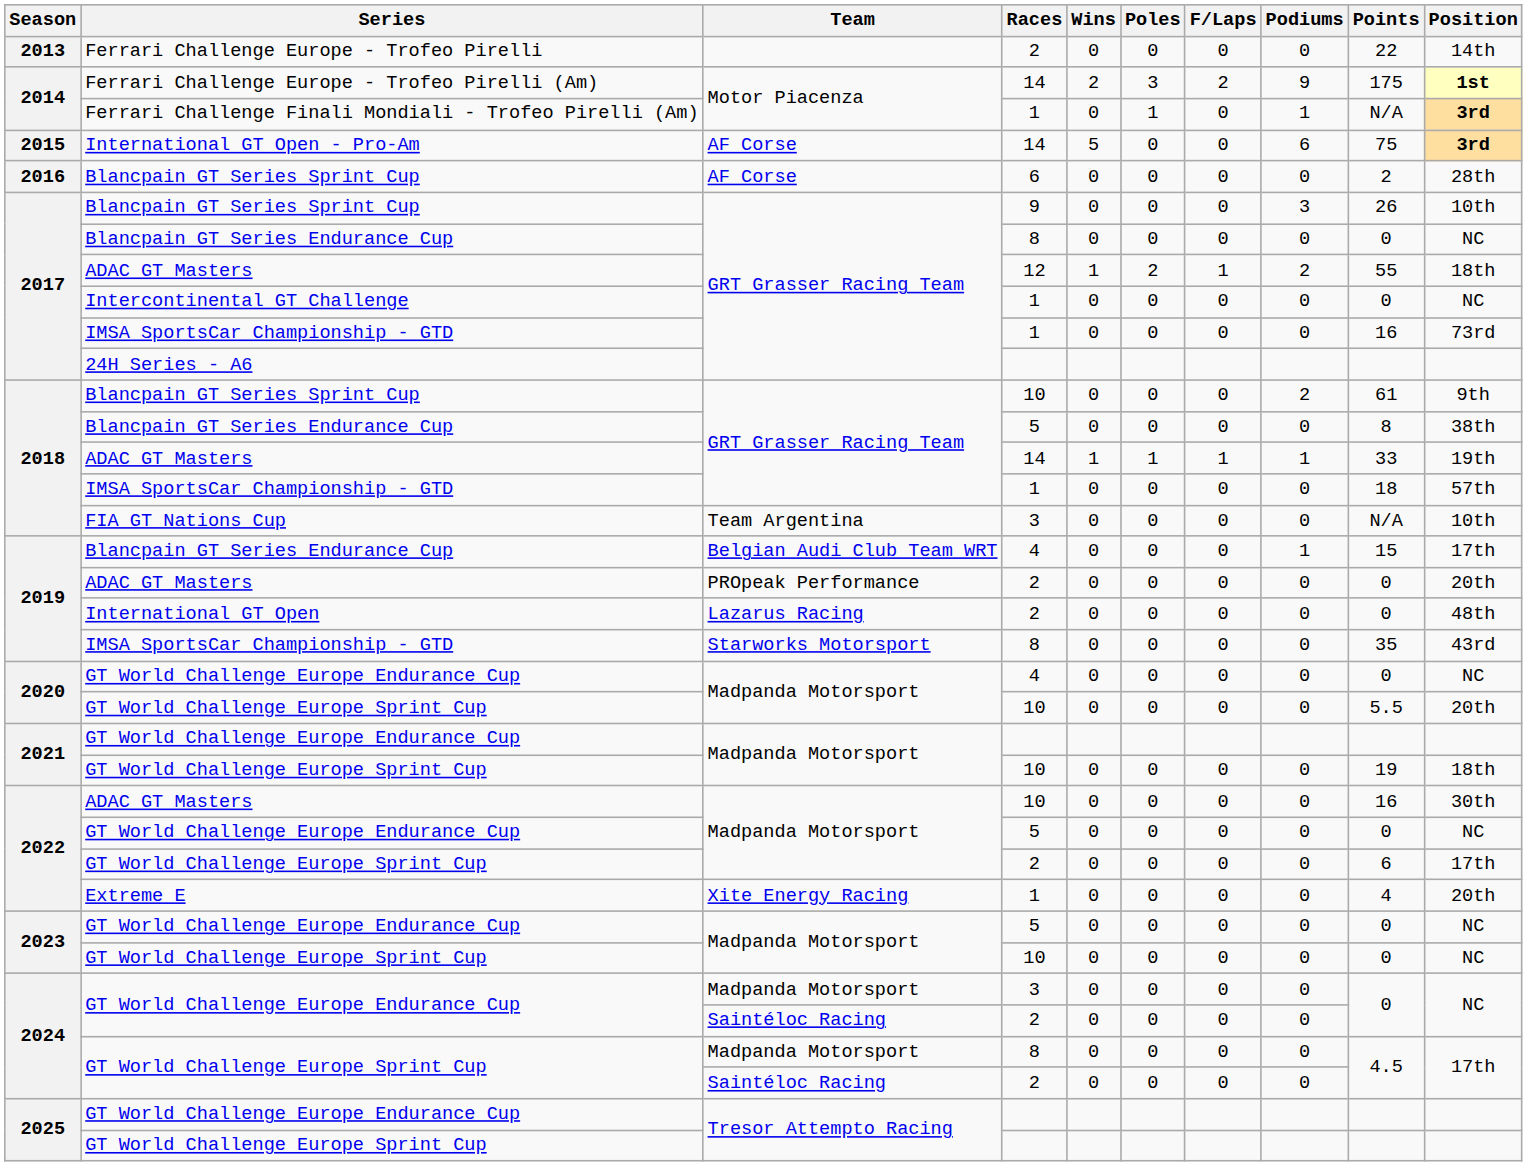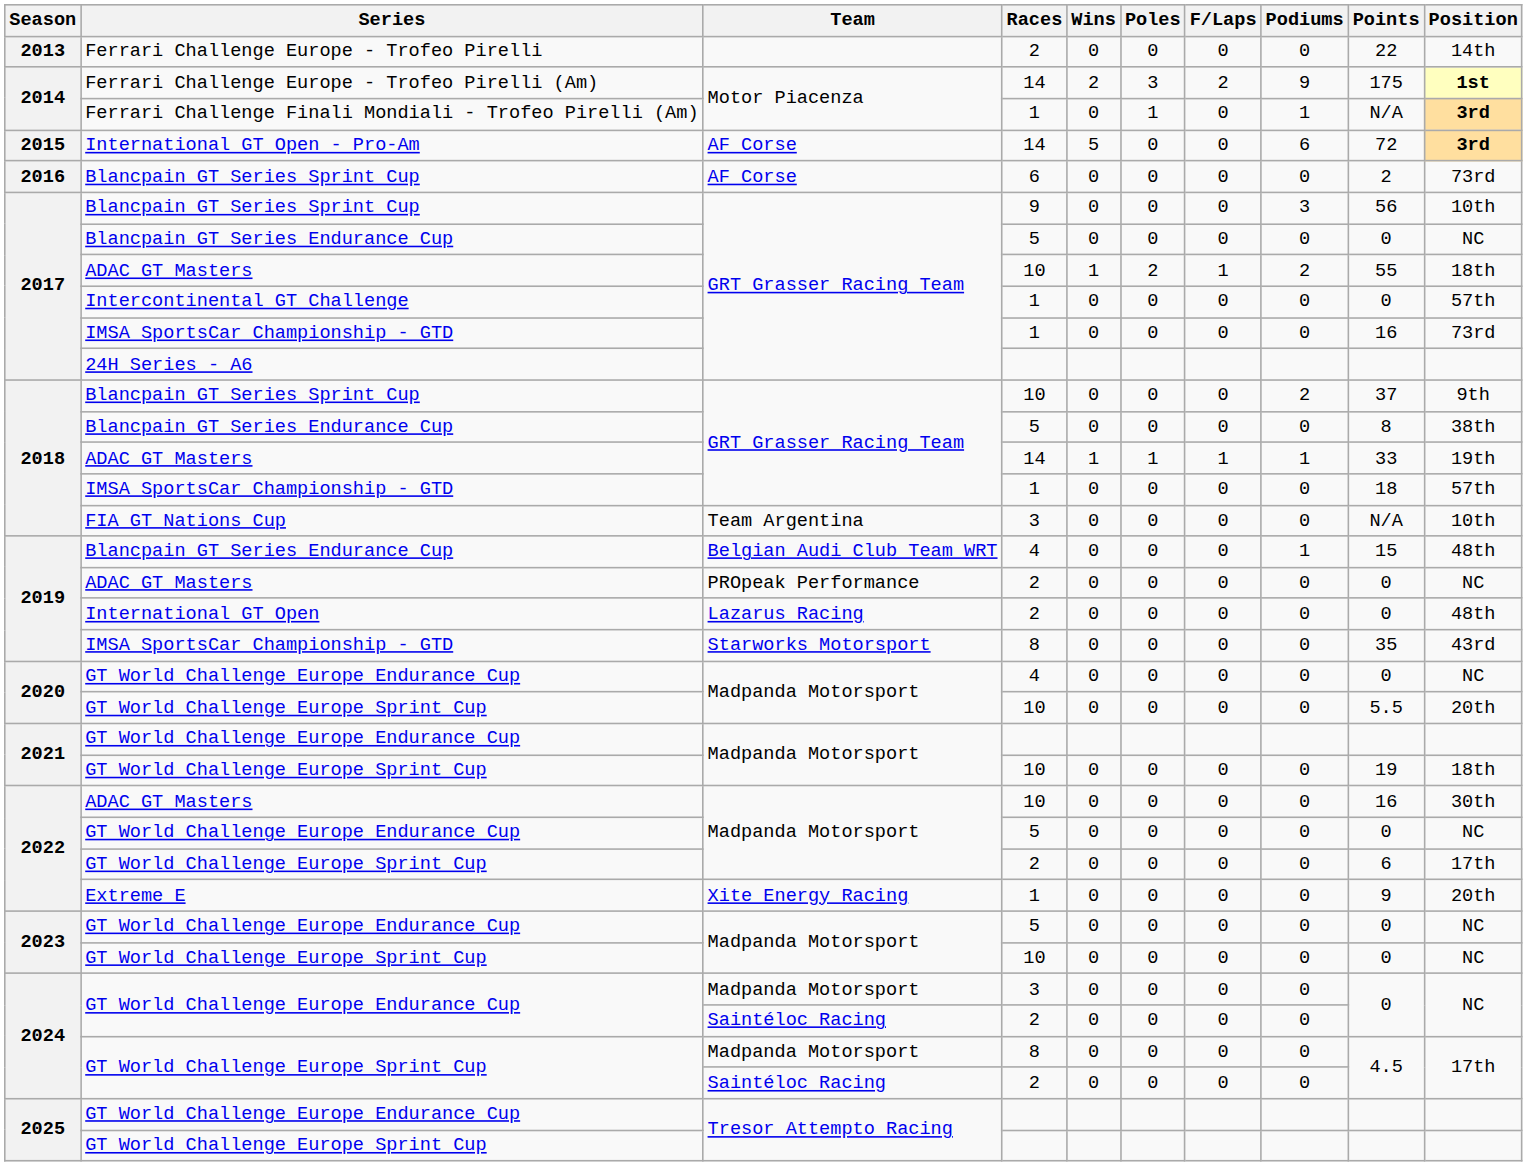International GT Open - Pro-Am | Points: 75 -> 72
2016 / Blancpain GT Series Sprint Cup | Position: 28th -> 73rd
2017 / Blancpain GT Series Sprint Cup | Points: 26 -> 56
2017 / Blancpain GT Series Endurance Cup | Races: 8 -> 5
2017 / ADAC GT Masters | Races: 12 -> 10
Intercontinental GT Challenge | Position: NC -> 57th
2018 / Blancpain GT Series Sprint Cup | Points: 61 -> 37
2019 / Blancpain GT Series Endurance Cup | Position: 17th -> 48th
2019 / ADAC GT Masters | Position: 20th -> NC
Extreme E | Points: 4 -> 9
